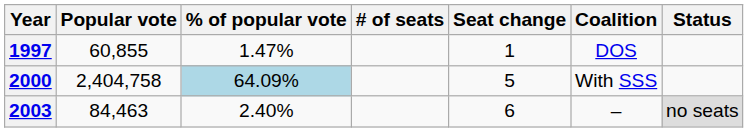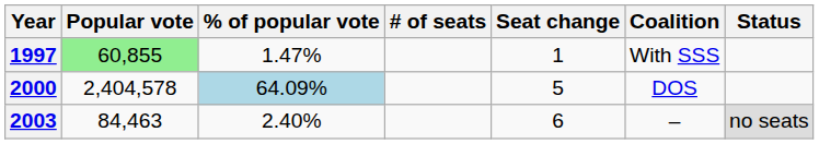1997 | Popular vote: no background -> lightgreen background
1997 | Coalition: DOS -> With SSS
2000 | Popular vote: 2,404,758 -> 2,404,578
2000 | Coalition: With SSS -> DOS
